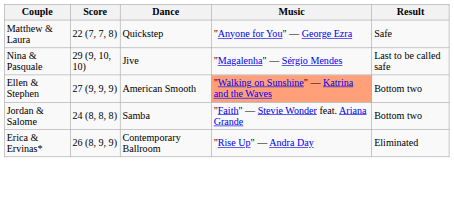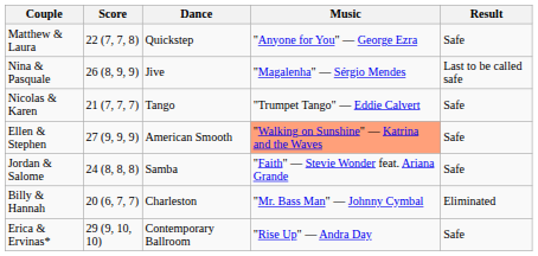Nina & Pasquale | Score: 29 (9, 10, 10) -> 26 (8, 9, 9)
+ row: Nicolas & Karen | 21 (7, 7, 7) | Tango | "Trumpet Tango" — Eddie Calvert | Safe
Ellen & Stephen | Result: Bottom two -> Safe
Jordan & Salome | Result: Bottom two -> Safe
+ row: Billy & Hannah | 20 (6, 7, 7) | Charleston | "Mr. Bass Man" — Johnny Cymbal | Eliminated
Erica & Ervinas* | Score: 26 (8, 9, 9) -> 29 (9, 10, 10)
Erica & Ervinas* | Result: Eliminated -> Safe
